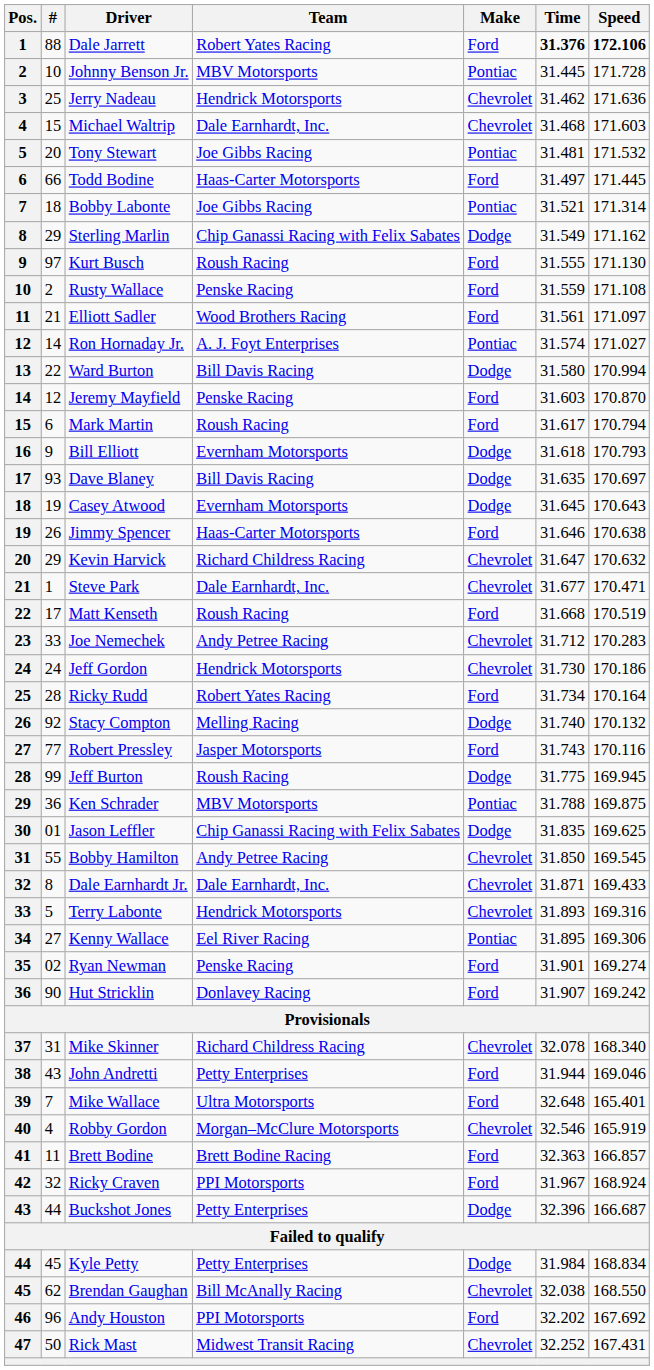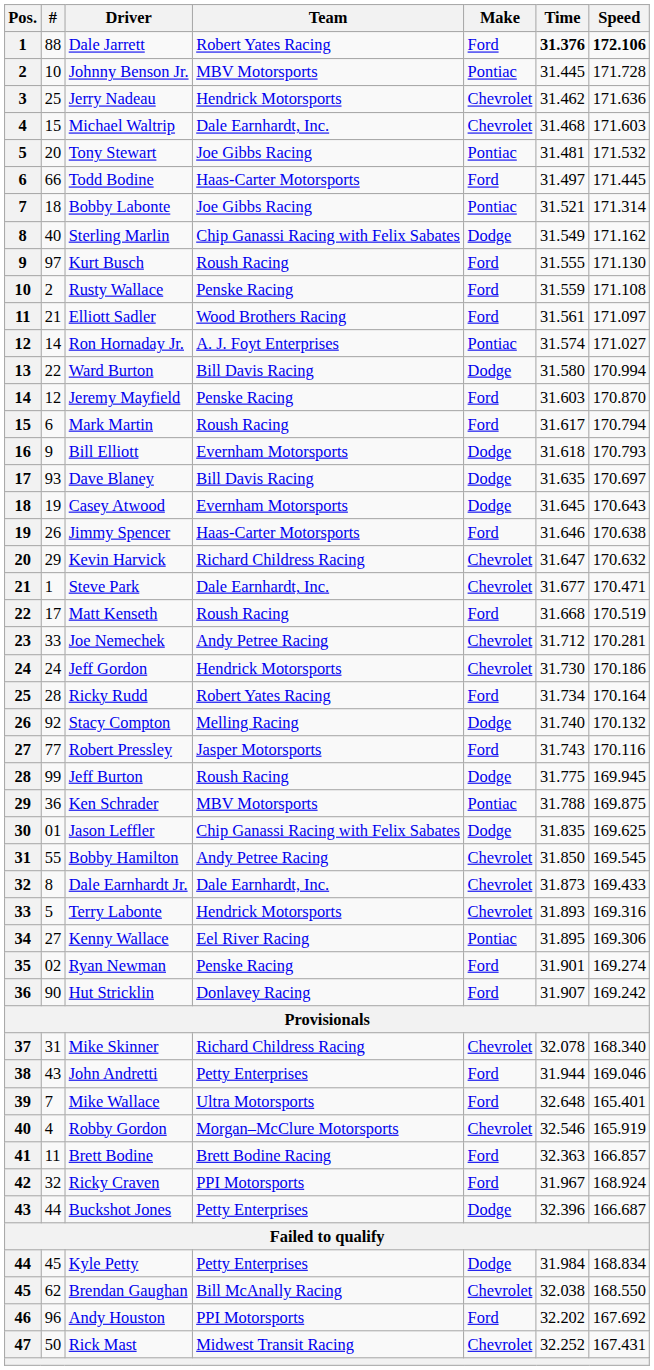Sterling Marlin | #: 29 -> 40
Joe Nemechek | Speed: 170.283 -> 170.281
Dale Earnhardt Jr. | Time: 31.871 -> 31.873
